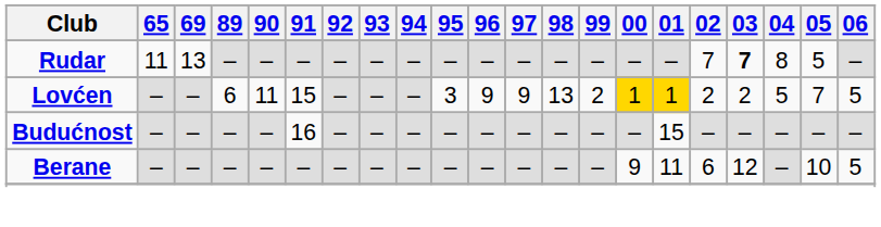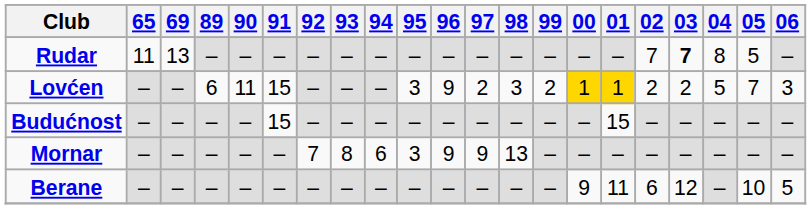Lovćen | 97: 9 -> 2
Lovćen | 98: 13 -> 3
Lovćen | 06: 5 -> 3
Budućnost | 91: 16 -> 15
+ row: Mornar | – | – | – | – | – | 7 | 8 | 6 | 3 | 9 | 9 | 13 | – | – | – | – | – | – | – | –
